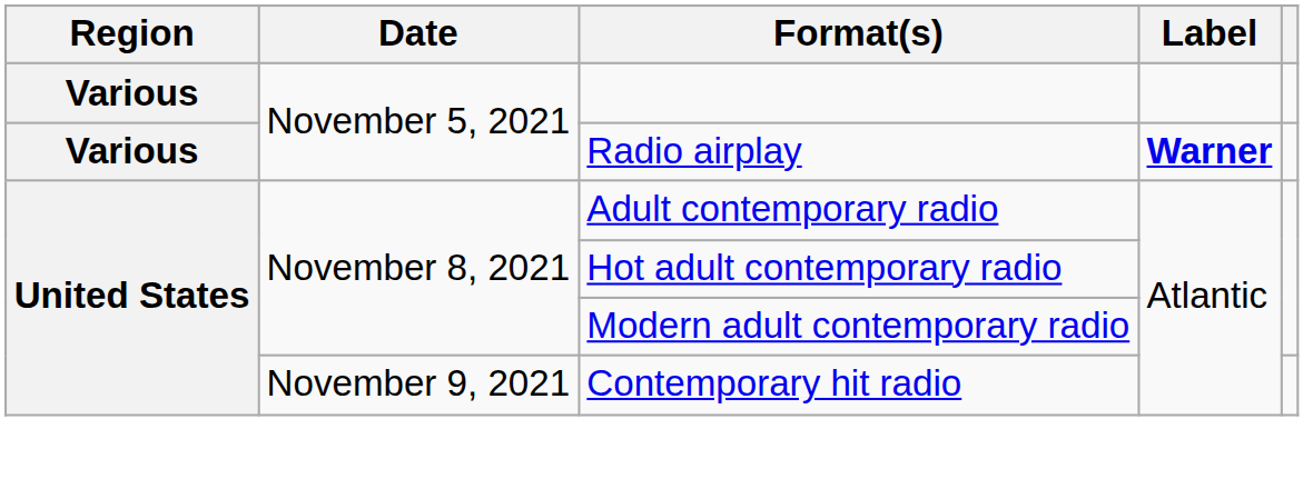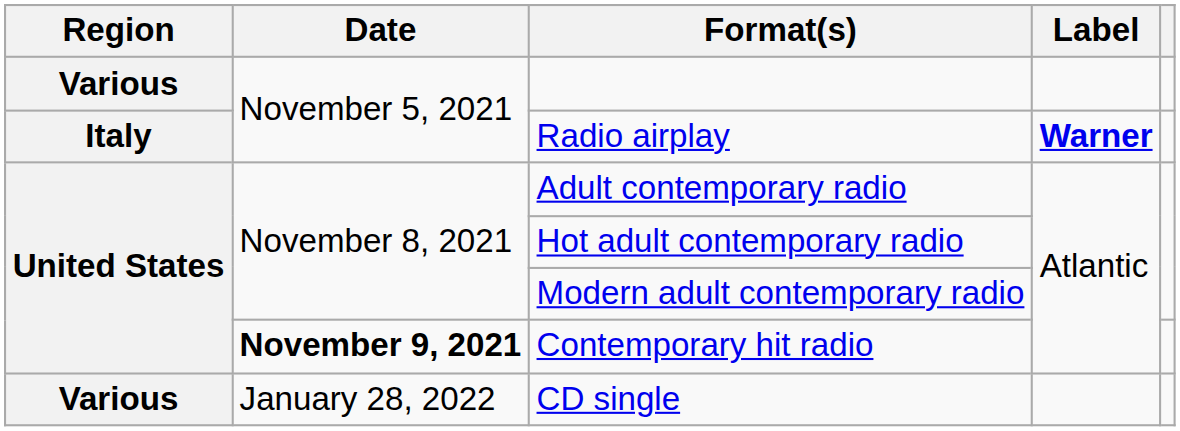Radio airplay | Region: Various -> Italy
Contemporary hit radio | Date: normal -> bold
+ row: Various | January 28, 2022 | CD single
